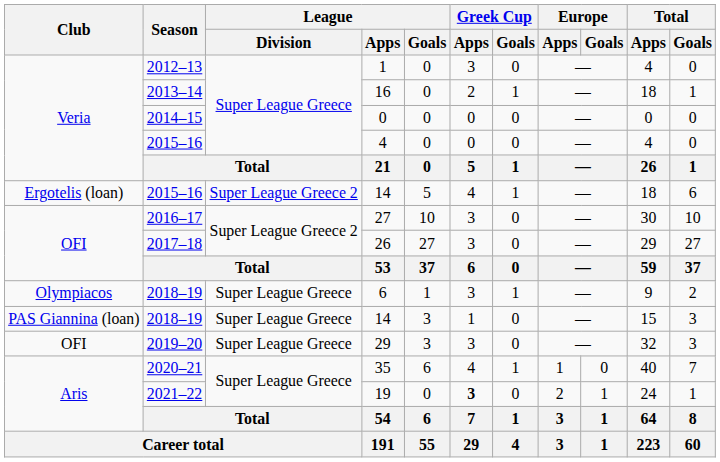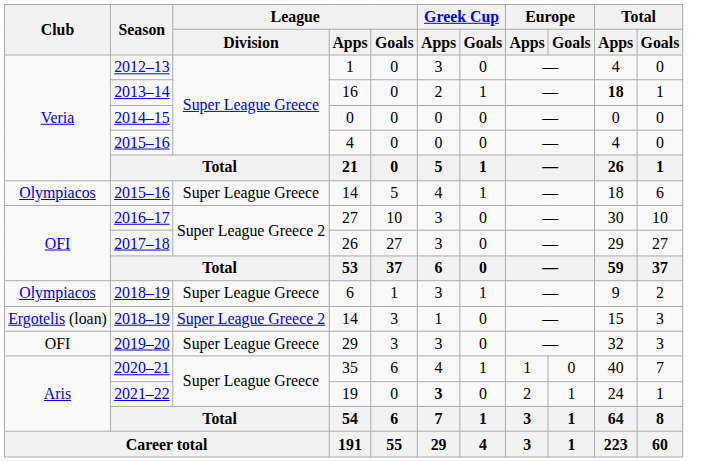16 | Total / Apps: normal -> bold
2015–16 / 14 | Club: Ergotelis (loan) -> Olympiacos
2015–16 / 14 | League / Division: Super League Greece 2 -> Super League Greece
2018–19 / 14 | Club: PAS Giannina (loan) -> Ergotelis (loan)
2018–19 / 14 | League / Division: Super League Greece -> Super League Greece 2
